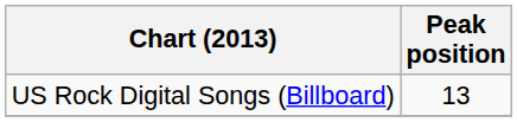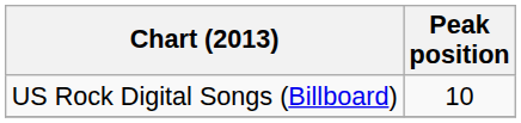US Rock Digital Songs (Billboard) | Peak position: 13 -> 10
